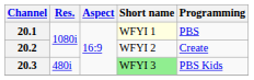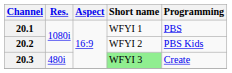20.1 | Short name: lightyellow background -> no background
20.2 | Programming: Create -> PBS Kids
20.3 | Programming: PBS Kids -> Create
